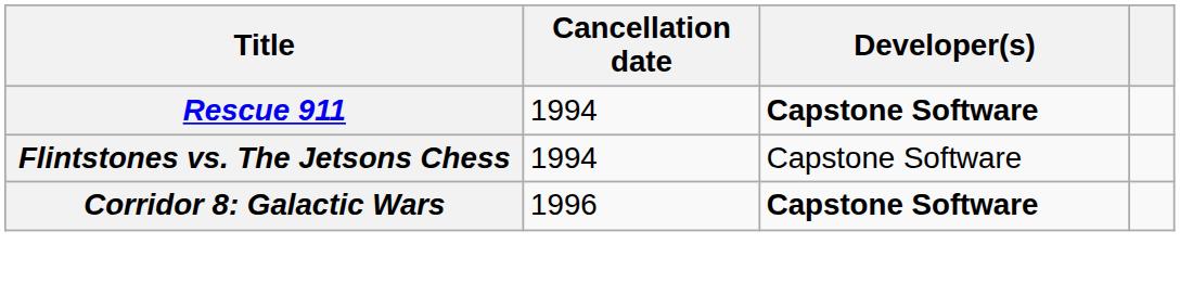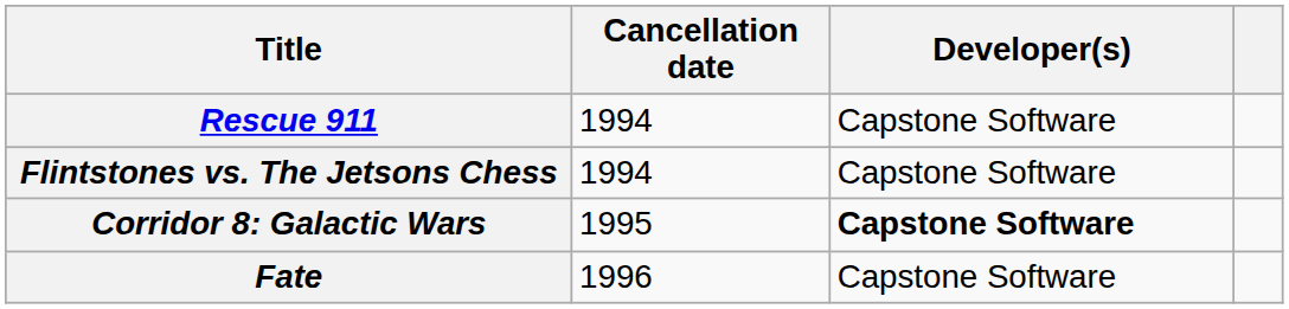Rescue 911 | Developer(s): bold -> normal
Corridor 8: Galactic Wars | Cancellation date: 1996 -> 1995
+ row: Fate | 1996 | Capstone Software
